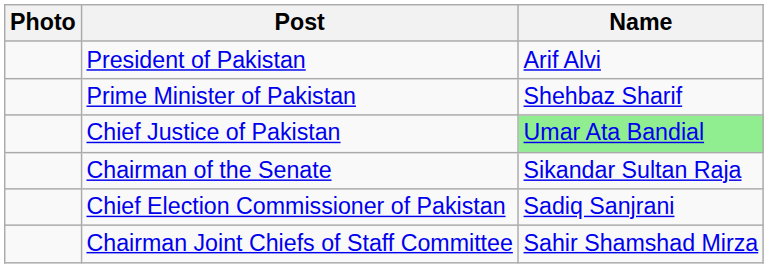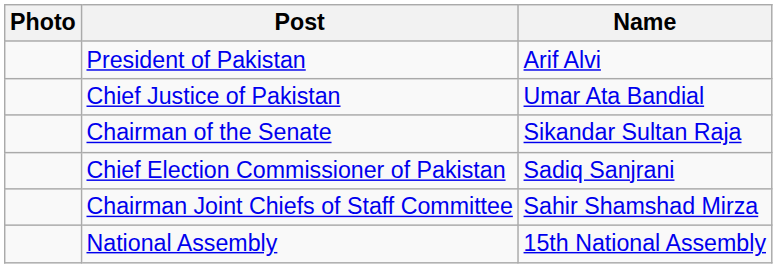- row: Prime Minister of Pakistan | Shehbaz Sharif
Chief Justice of Pakistan | Name: lightgreen background -> no background
+ row: National Assembly | 15th National Assembly
